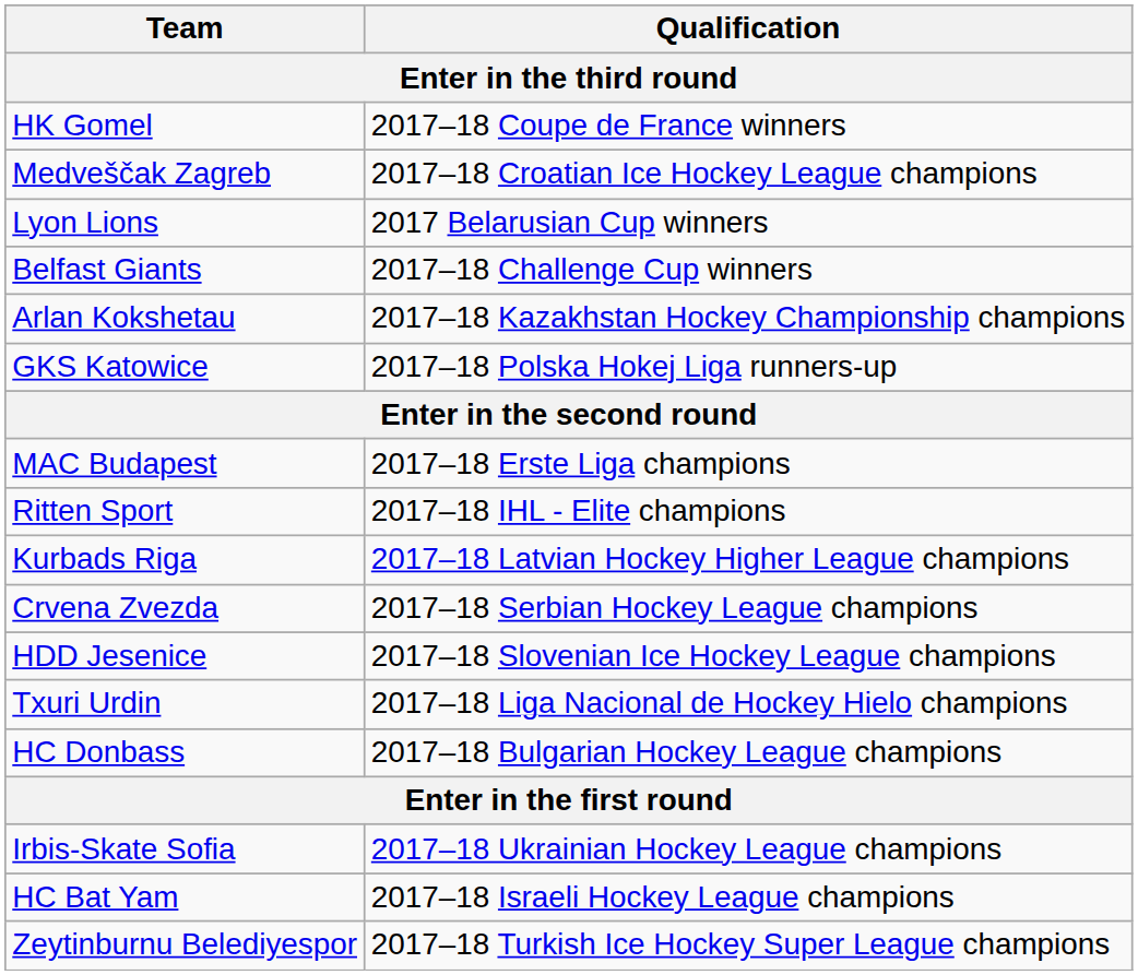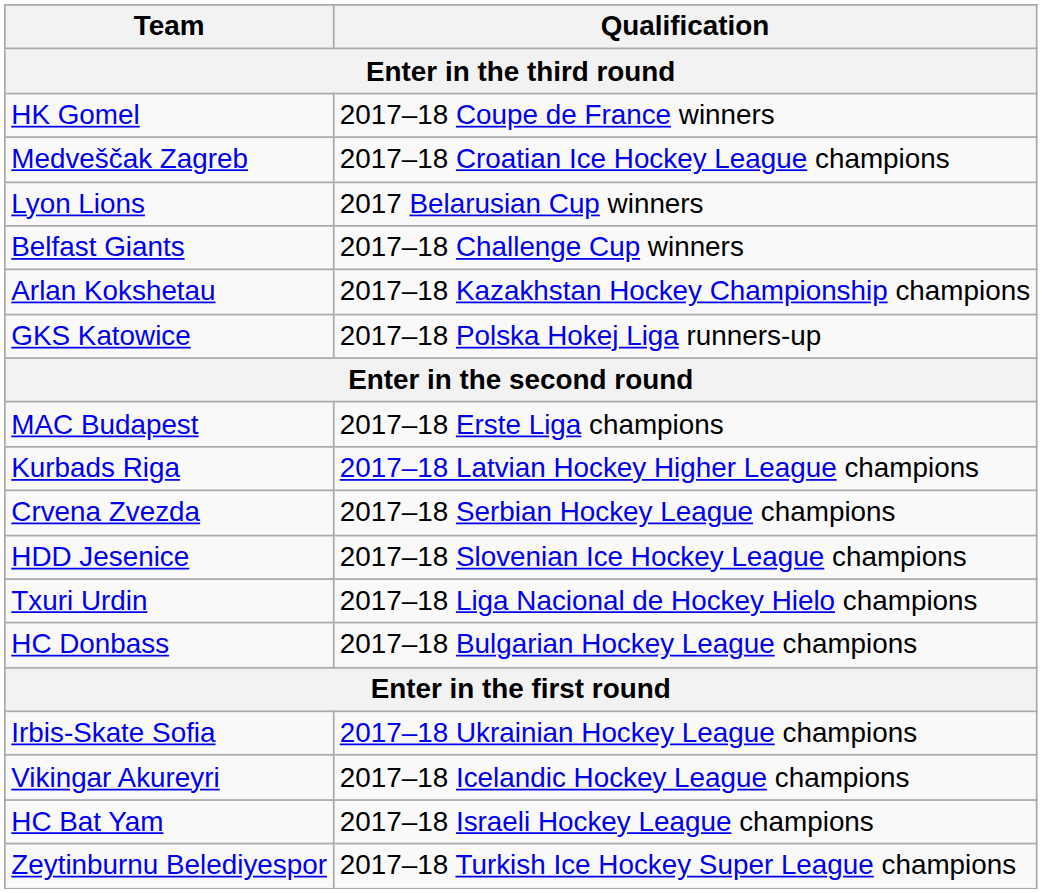- row: Ritten Sport | 2017–18 IHL - Elite champions
+ row: Vikingar Akureyri | 2017–18 Icelandic Hockey League champions
